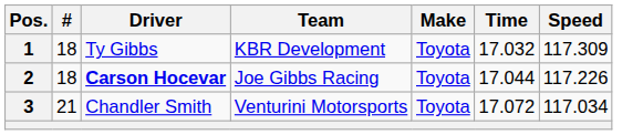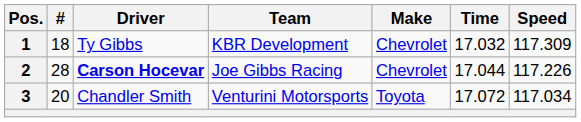1 | Make: Toyota -> Chevrolet
2 | #: 18 -> 28
2 | Make: Toyota -> Chevrolet
3 | #: 21 -> 20
